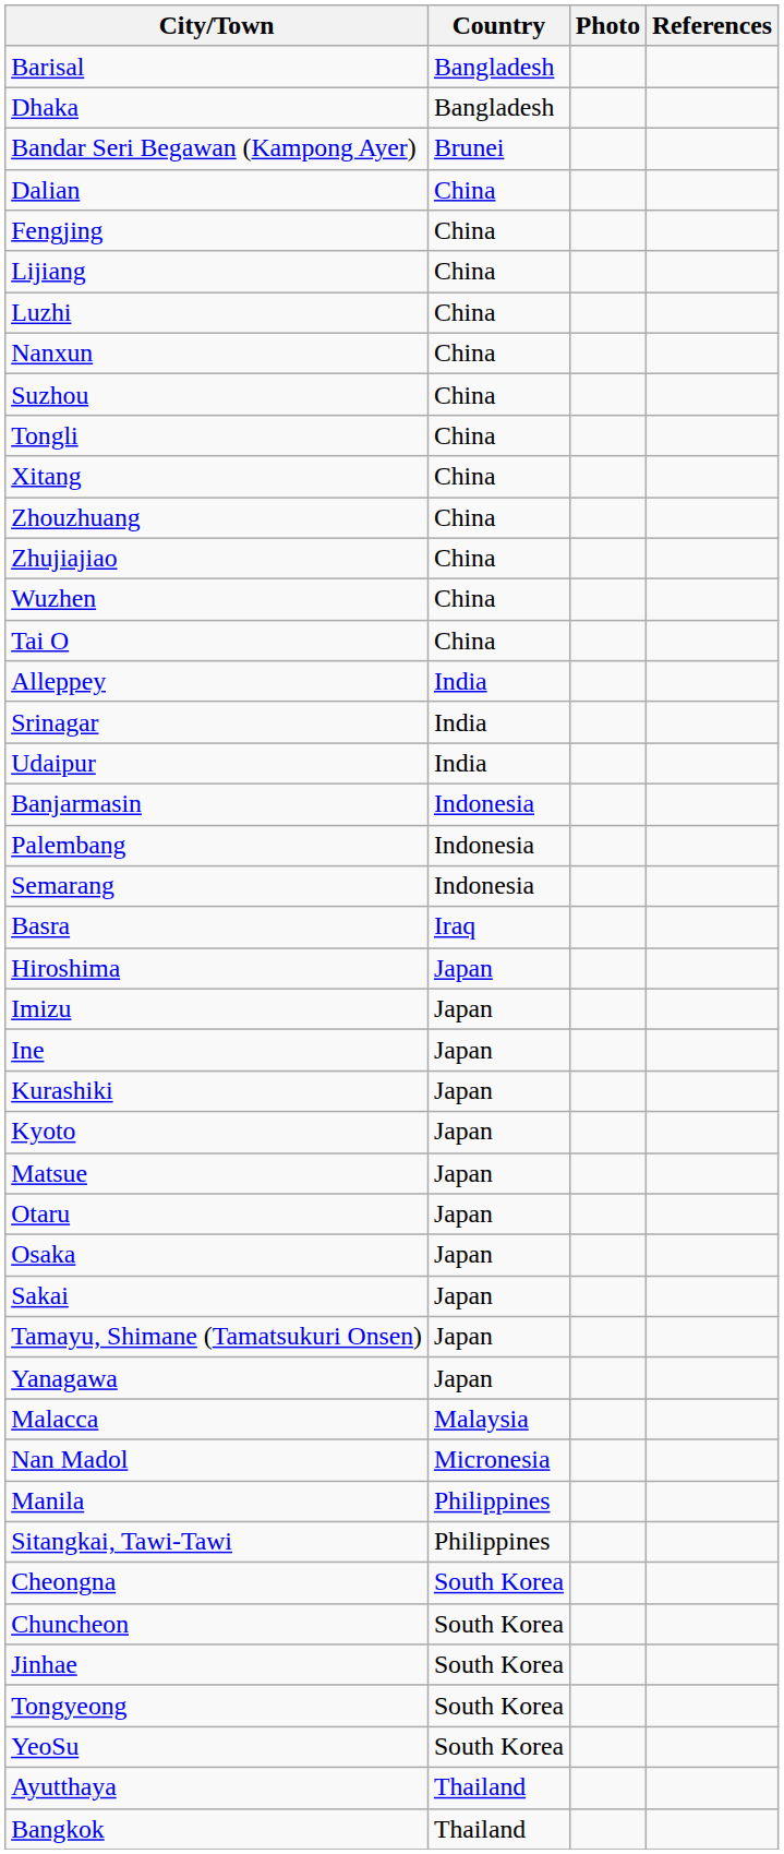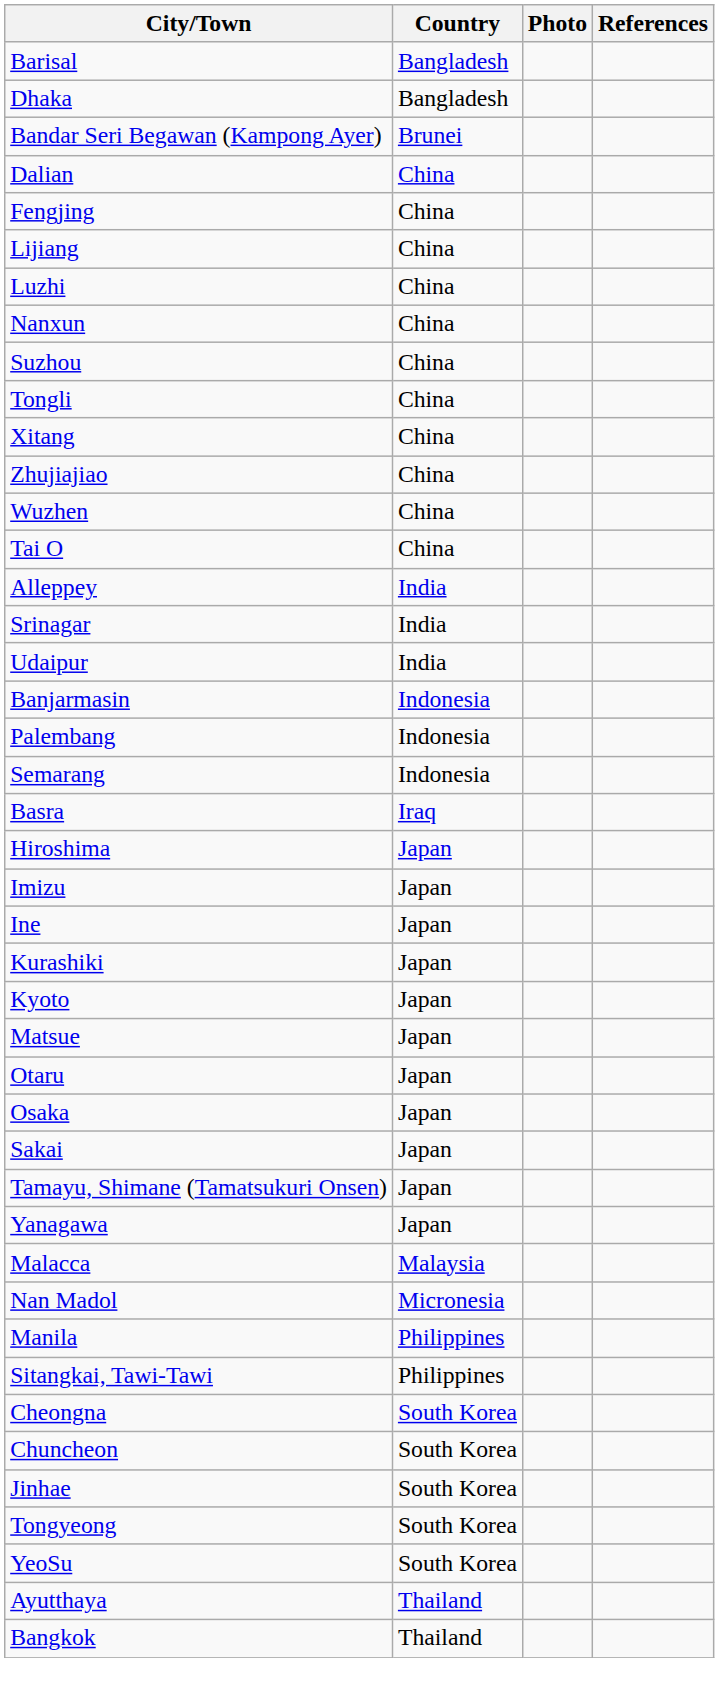- row: Zhouzhuang | China
